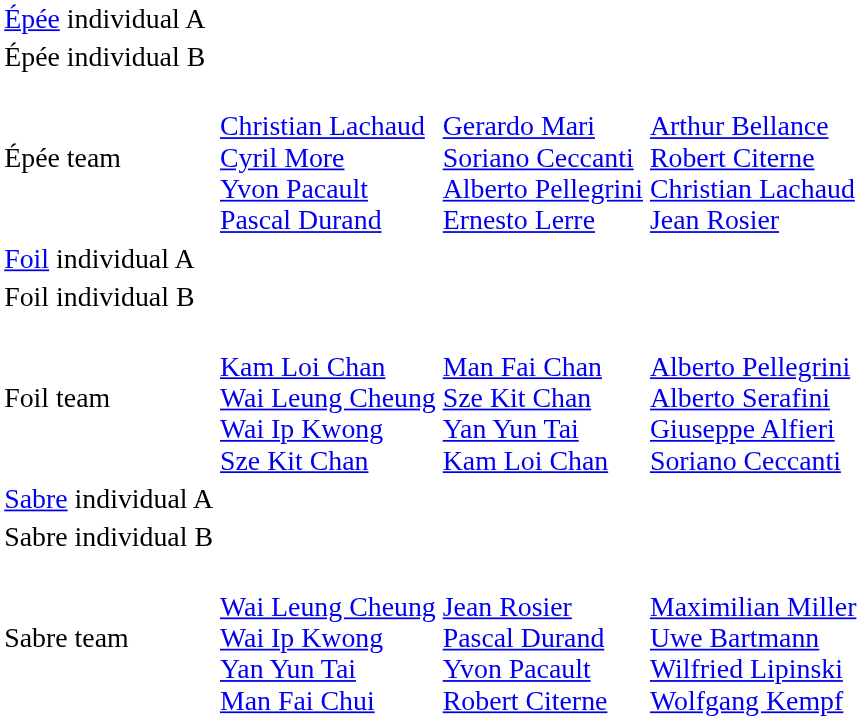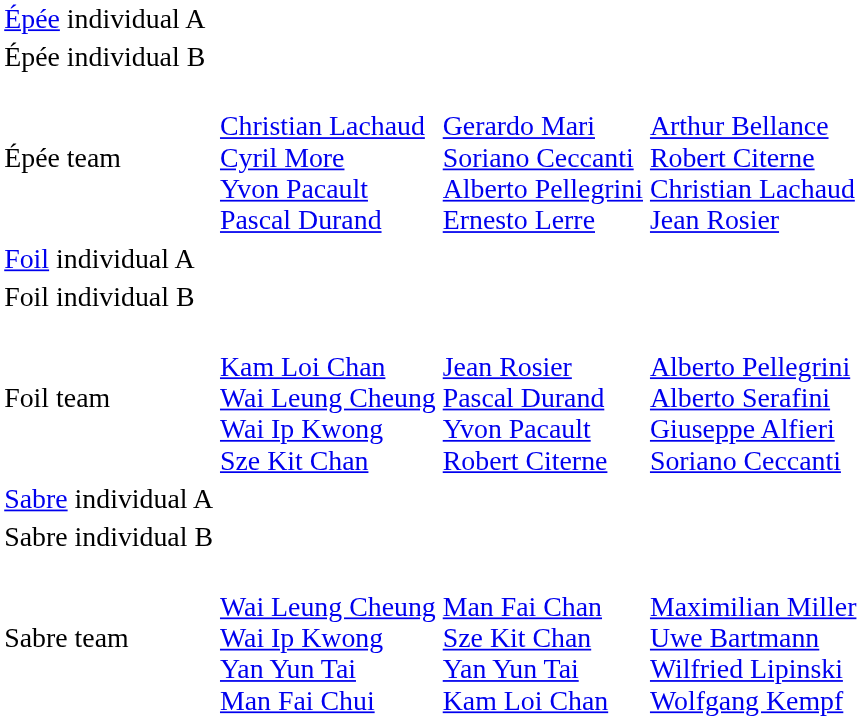Foil team | column 3: Man Fai Chan Sze Kit Chan Yan Yun Tai Kam Loi Chan -> Jean Rosier Pascal Durand Yvon Pacault Robert Citerne
Sabre team | column 3: Jean Rosier Pascal Durand Yvon Pacault Robert Citerne -> Man Fai Chan Sze Kit Chan Yan Yun Tai Kam Loi Chan
